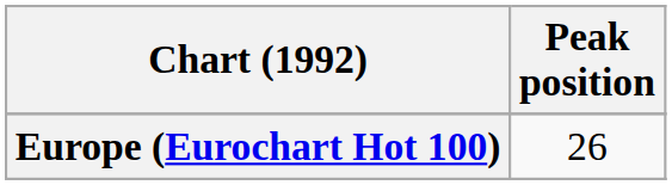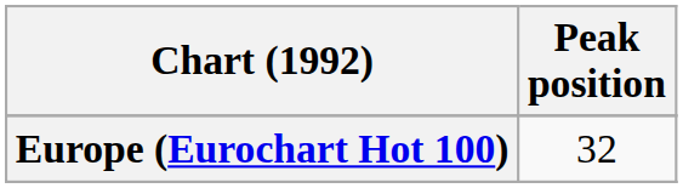Europe (Eurochart Hot 100) | Peak position: 26 -> 32
